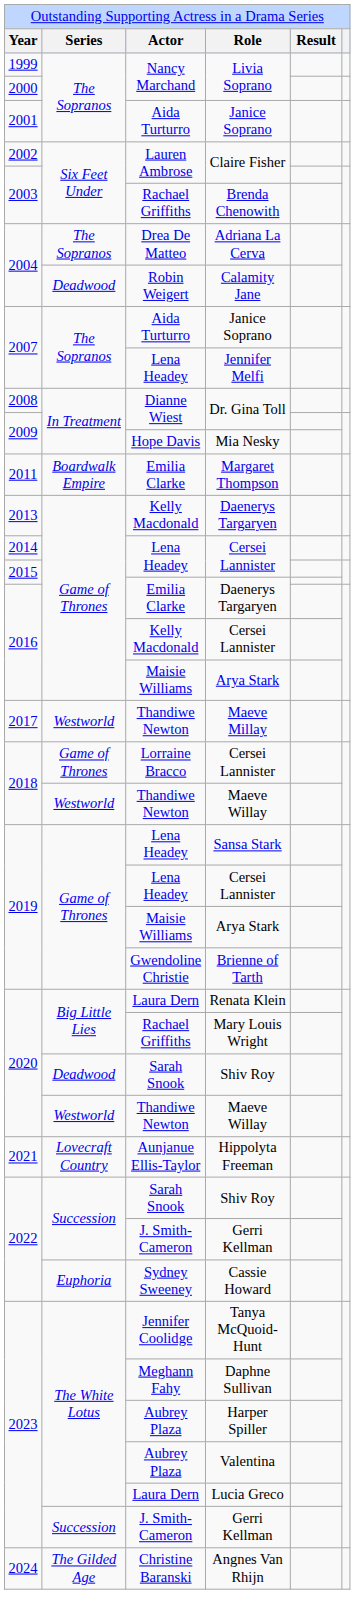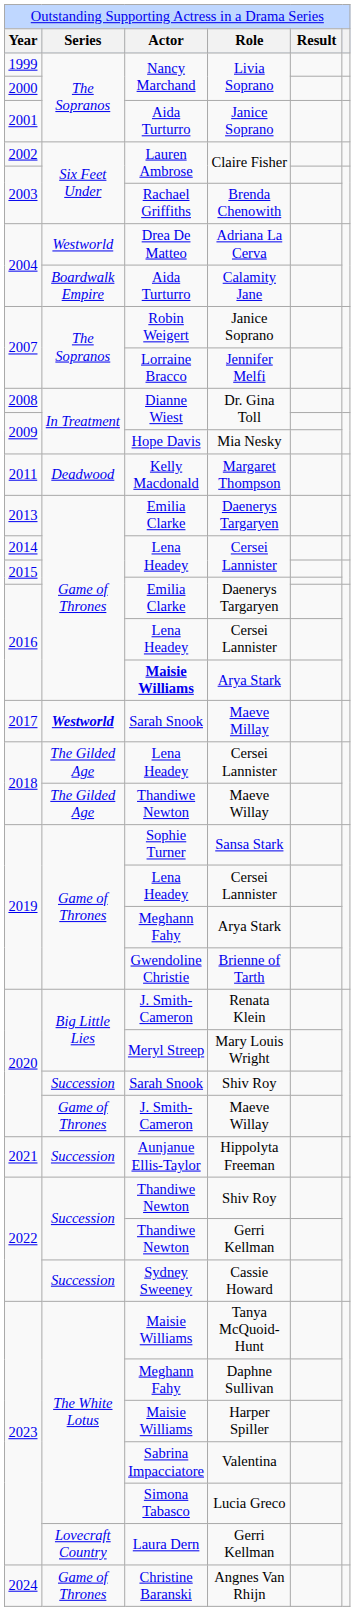Adriana La Cerva | column 2: The Sopranos -> Westworld
Calamity Jane | column 2: Deadwood -> Boardwalk Empire
Calamity Jane | column 3: Robin Weigert -> Aida Turturro
2007 / Janice Soprano | column 3: Aida Turturro -> Robin Weigert
Jennifer Melfi | column 3: Lena Headey -> Lorraine Bracco
Margaret Thompson | column 2: Boardwalk Empire -> Deadwood
Margaret Thompson | column 3: Emilia Clarke -> Kelly Macdonald
2013 / Daenerys Targaryen | column 3: Kelly Macdonald -> Emilia Clarke
2016 / Cersei Lannister | column 3: Kelly Macdonald -> Lena Headey
2016 / Arya Stark | column 3: normal -> bold
Maeve Millay | column 2: normal -> bold
Maeve Millay | column 3: Thandiwe Newton -> Sarah Snook
2018 / Cersei Lannister | column 2: Game of Thrones -> The Gilded Age
2018 / Cersei Lannister | column 3: Lorraine Bracco -> Lena Headey
2018 / Maeve Willay | column 2: Westworld -> The Gilded Age
Sansa Stark | column 3: Lena Headey -> Sophie Turner
2019 / Arya Stark | column 3: Maisie Williams -> Meghann Fahy
Renata Klein | column 3: Laura Dern -> J. Smith-Cameron
Mary Louis Wright | column 3: Rachael Griffiths -> Meryl Streep
2020 / Shiv Roy | column 2: Deadwood -> Succession
2020 / Maeve Willay | column 2: Westworld -> Game of Thrones
2020 / Maeve Willay | column 3: Thandiwe Newton -> J. Smith-Cameron
Hippolyta Freeman | column 2: Lovecraft Country -> Succession
2022 / Shiv Roy | column 3: Sarah Snook -> Thandiwe Newton
2022 / Gerri Kellman | column 3: J. Smith-Cameron -> Thandiwe Newton
Cassie Howard | column 2: Euphoria -> Succession
Tanya McQuoid-Hunt | column 3: Jennifer Coolidge -> Maisie Williams
Harper Spiller | column 3: Aubrey Plaza -> Maisie Williams
Valentina | column 3: Aubrey Plaza -> Sabrina Impacciatore
Lucia Greco | column 3: Laura Dern -> Simona Tabasco
2023 / Gerri Kellman | column 2: Succession -> Lovecraft Country
2023 / Gerri Kellman | column 3: J. Smith-Cameron -> Laura Dern
Angnes Van Rhijn | column 2: The Gilded Age -> Game of Thrones
